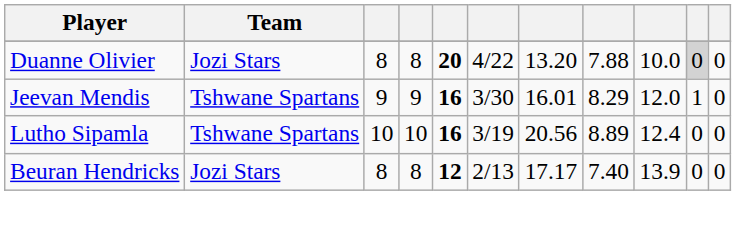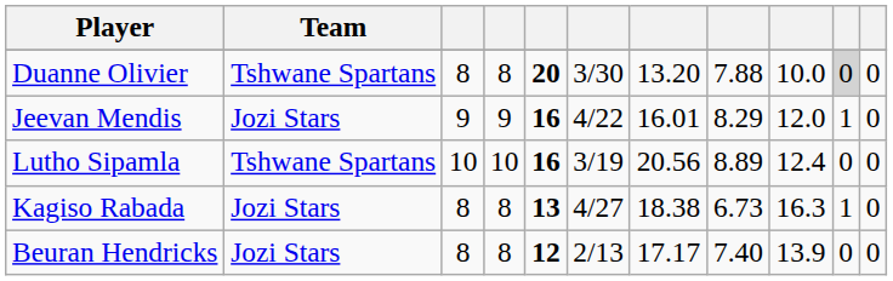Duanne Olivier | Team: Jozi Stars -> Tshwane Spartans
Duanne Olivier | column 6: 4/22 -> 3/30
Jeevan Mendis | Team: Tshwane Spartans -> Jozi Stars
Jeevan Mendis | column 6: 3/30 -> 4/22
+ row: Kagiso Rabada | Jozi Stars | 8 | 8 | 13 | 4/27 | 18.38 | 6.73 | 16.3 | 1 | 0
